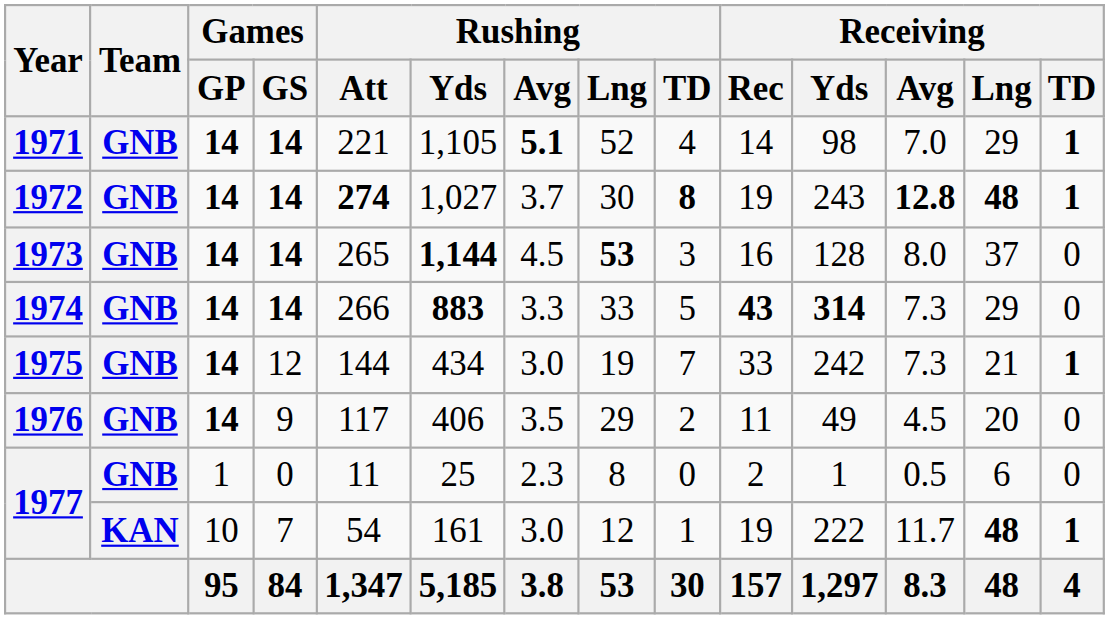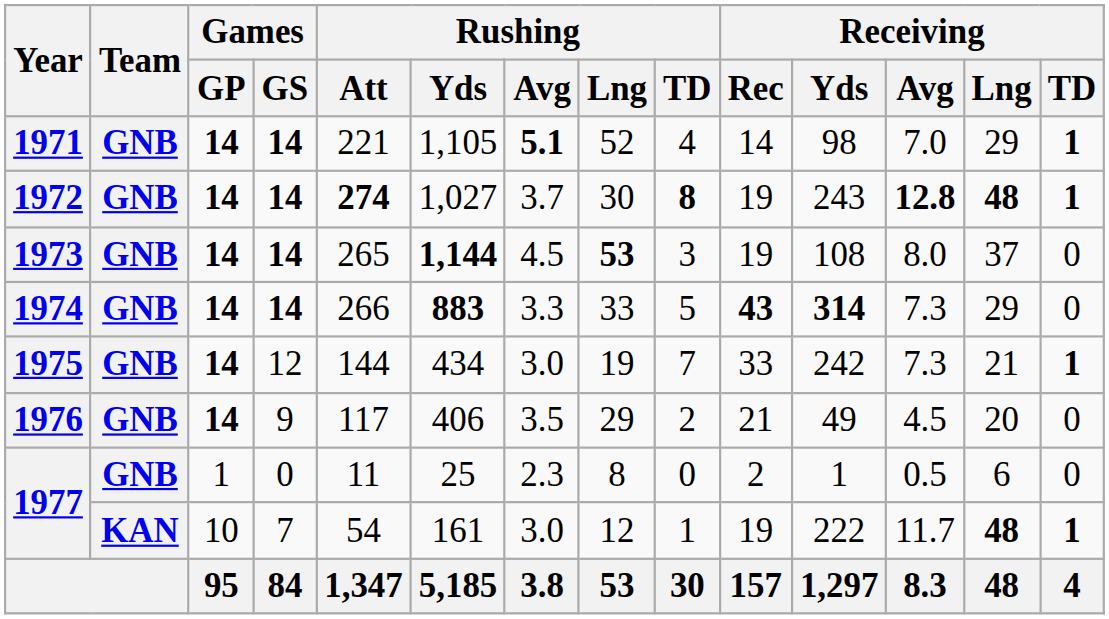1973 | Receiving / Rec: 16 -> 19
1973 | Receiving / Yds: 128 -> 108
1976 | Receiving / Rec: 11 -> 21
